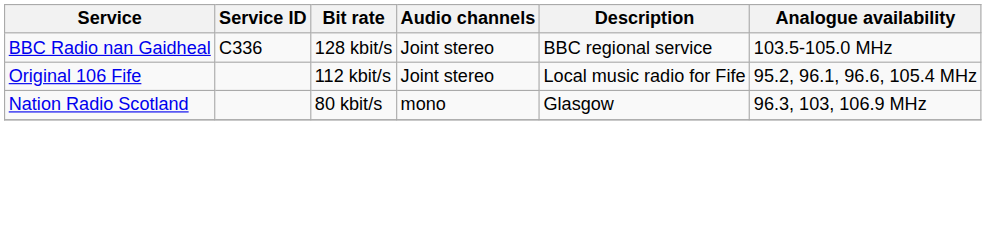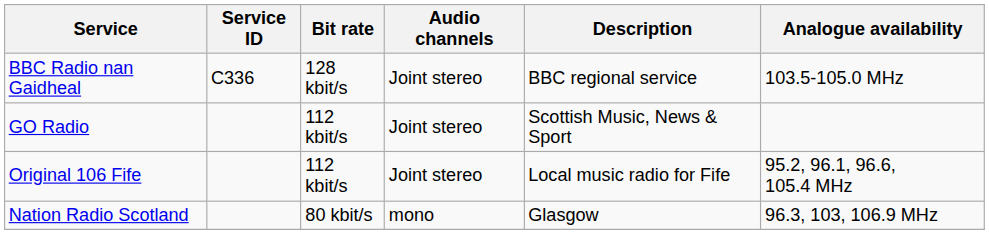+ row: GO Radio | 112 kbit/s | Joint stereo | Scottish Music, News & Sport
